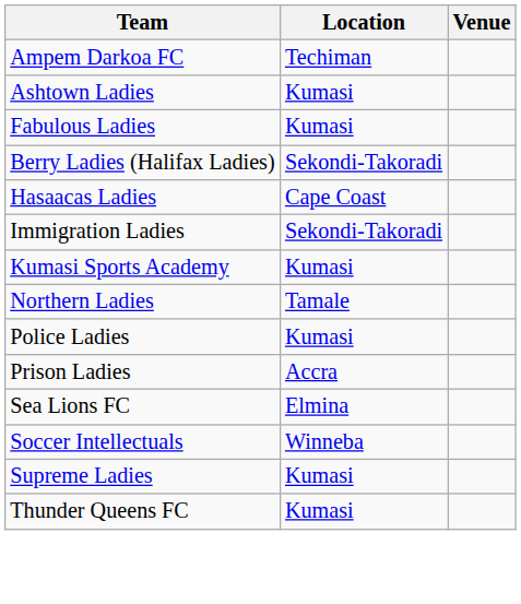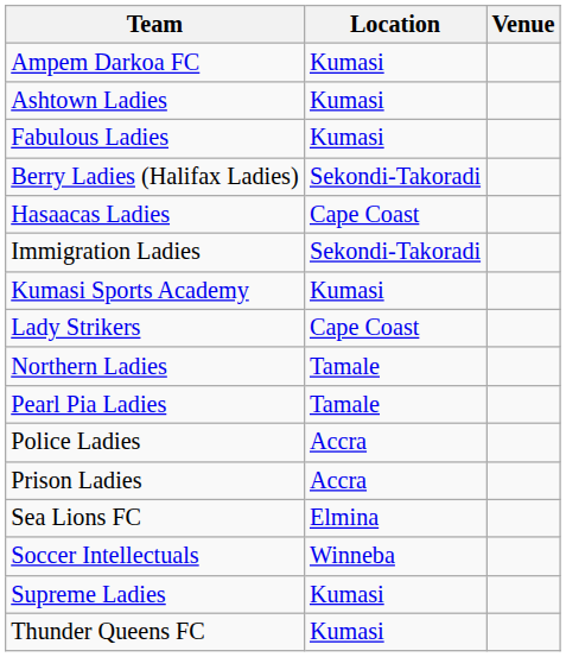Ampem Darkoa FC | Location: Techiman -> Kumasi
+ row: Lady Strikers | Cape Coast
+ row: Pearl Pia Ladies | Tamale
Police Ladies | Location: Kumasi -> Accra
